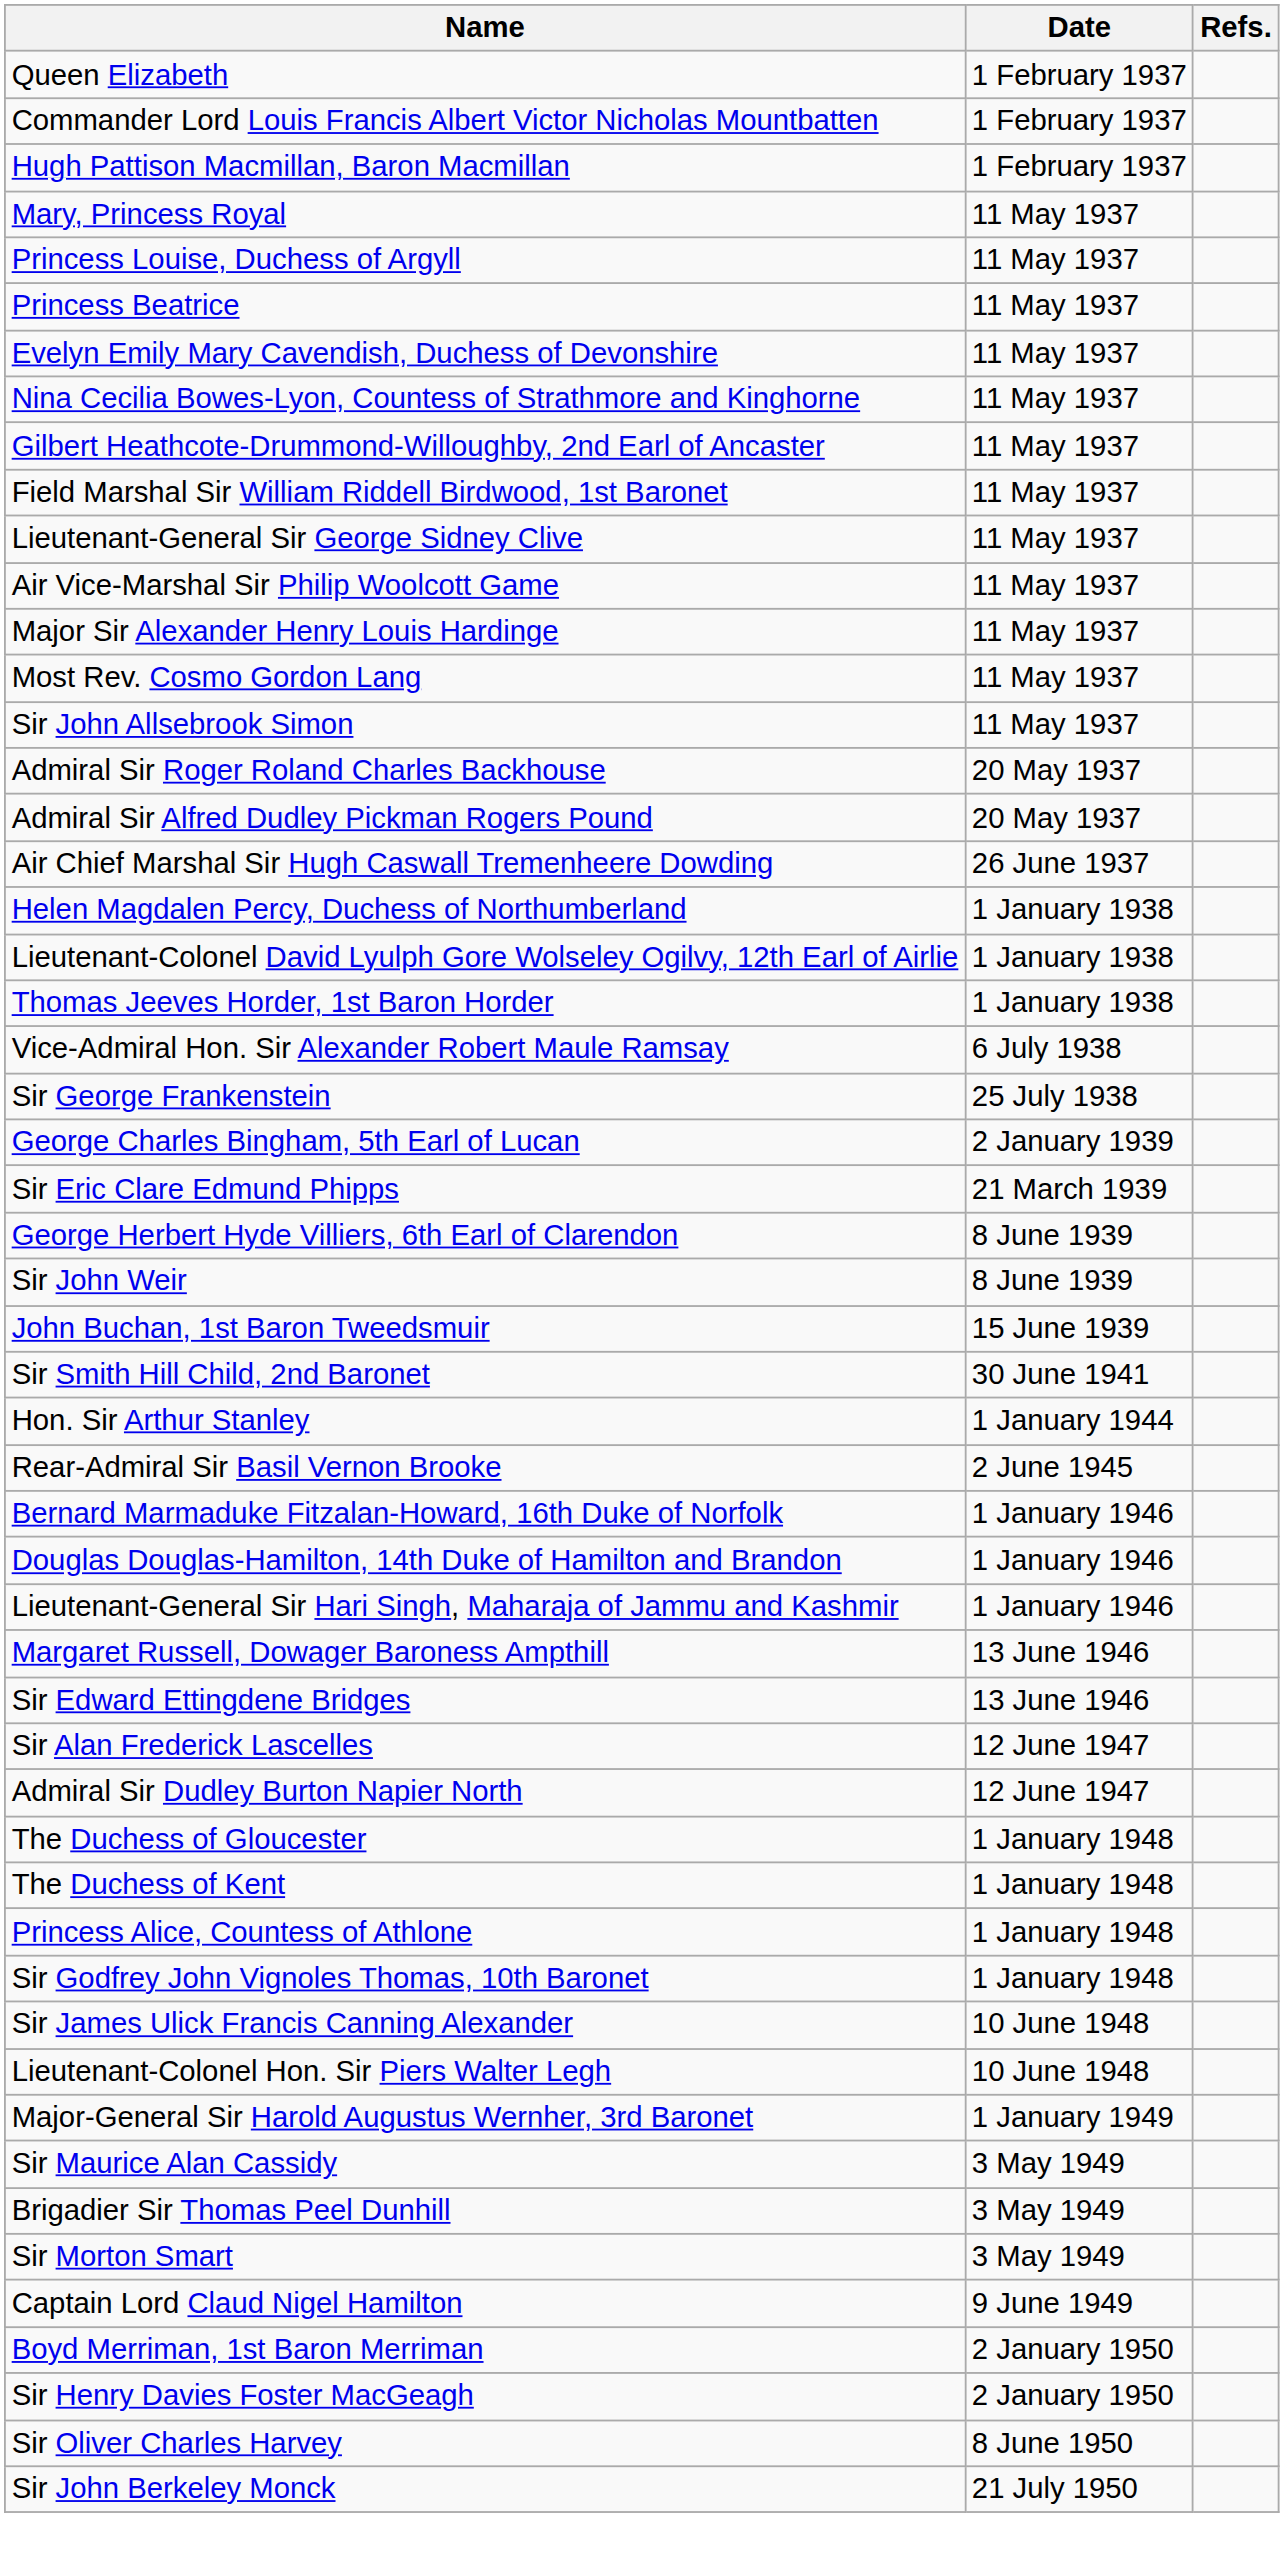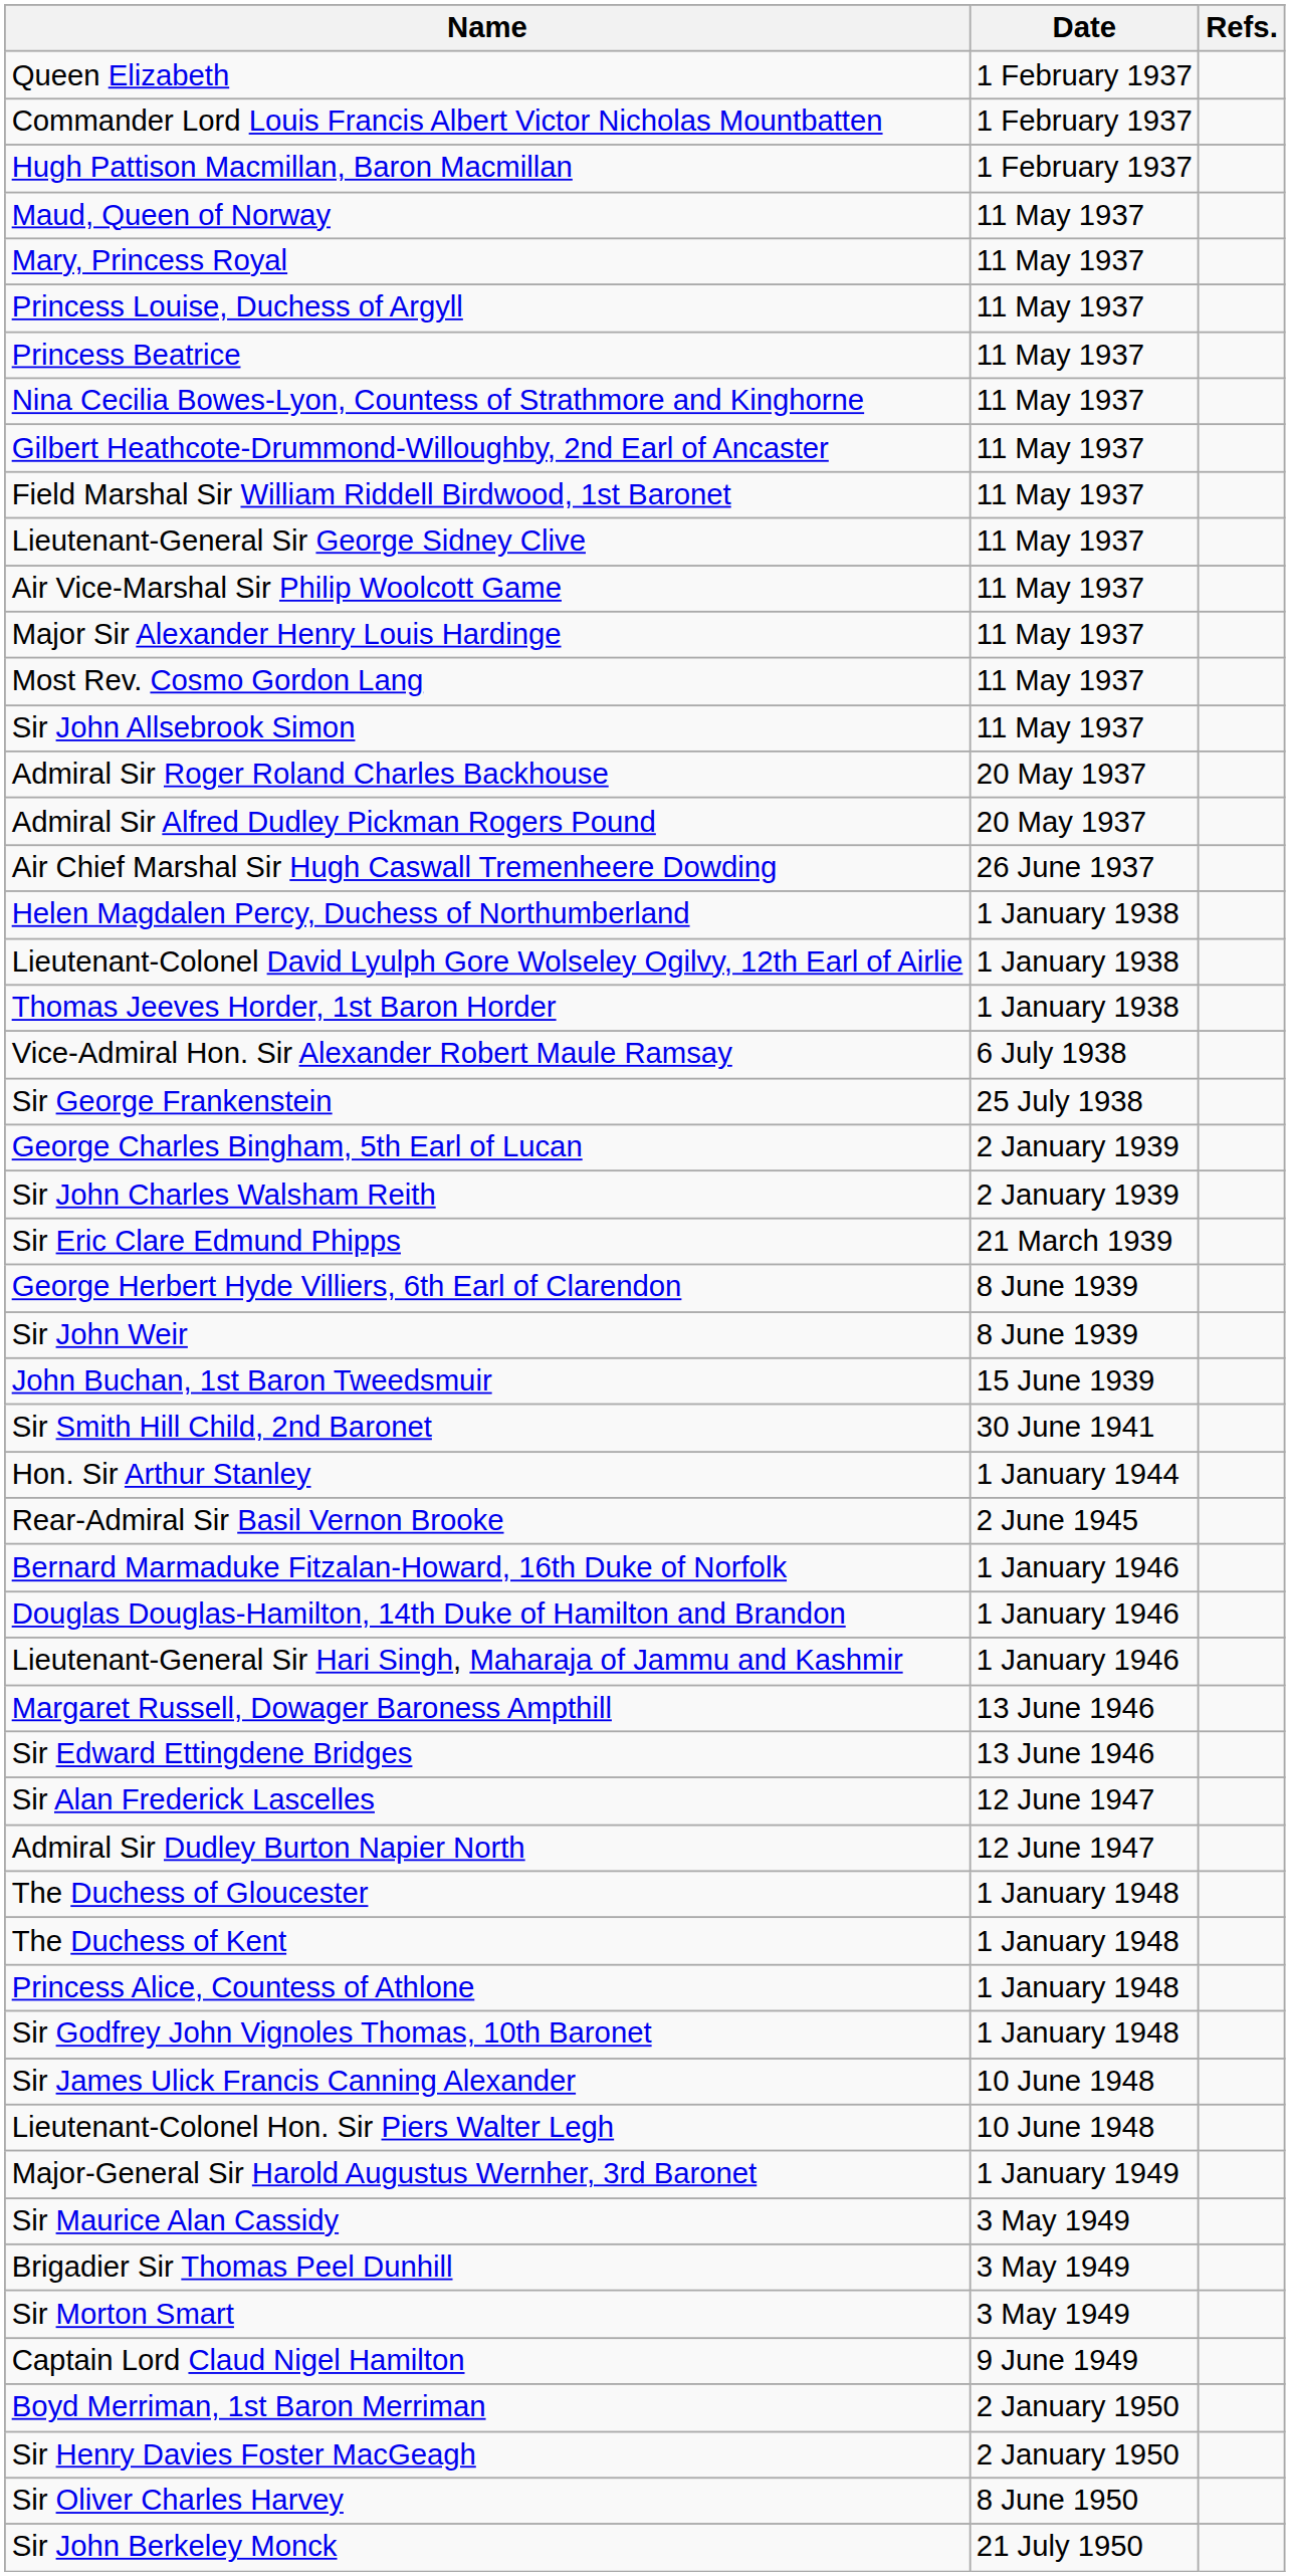+ row: Maud, Queen of Norway | 11 May 1937
- row: Evelyn Emily Mary Cavendish, Duchess of Devonshire | 11 May 1937
+ row: Sir John Charles Walsham Reith | 2 January 1939
